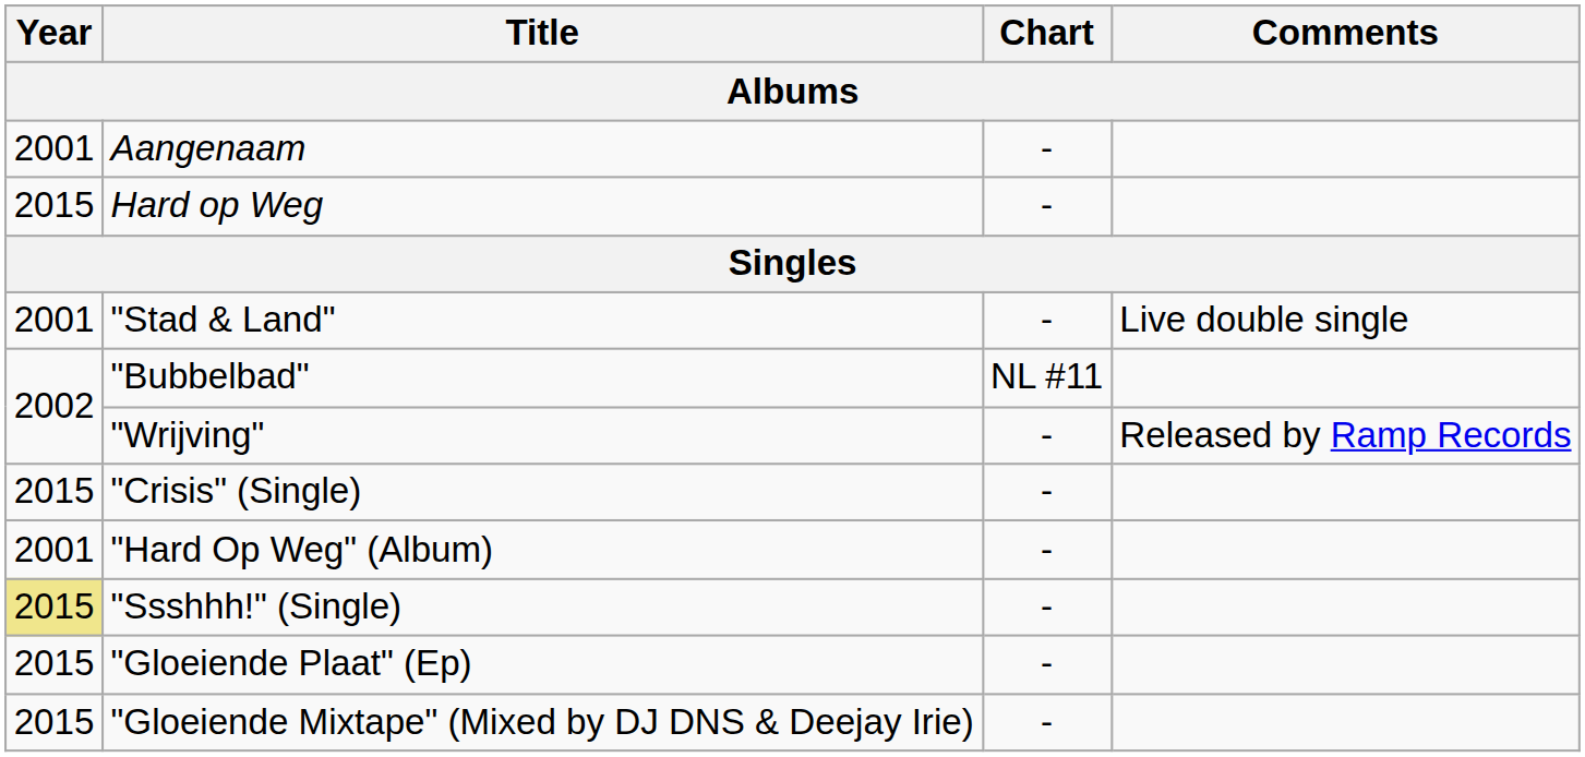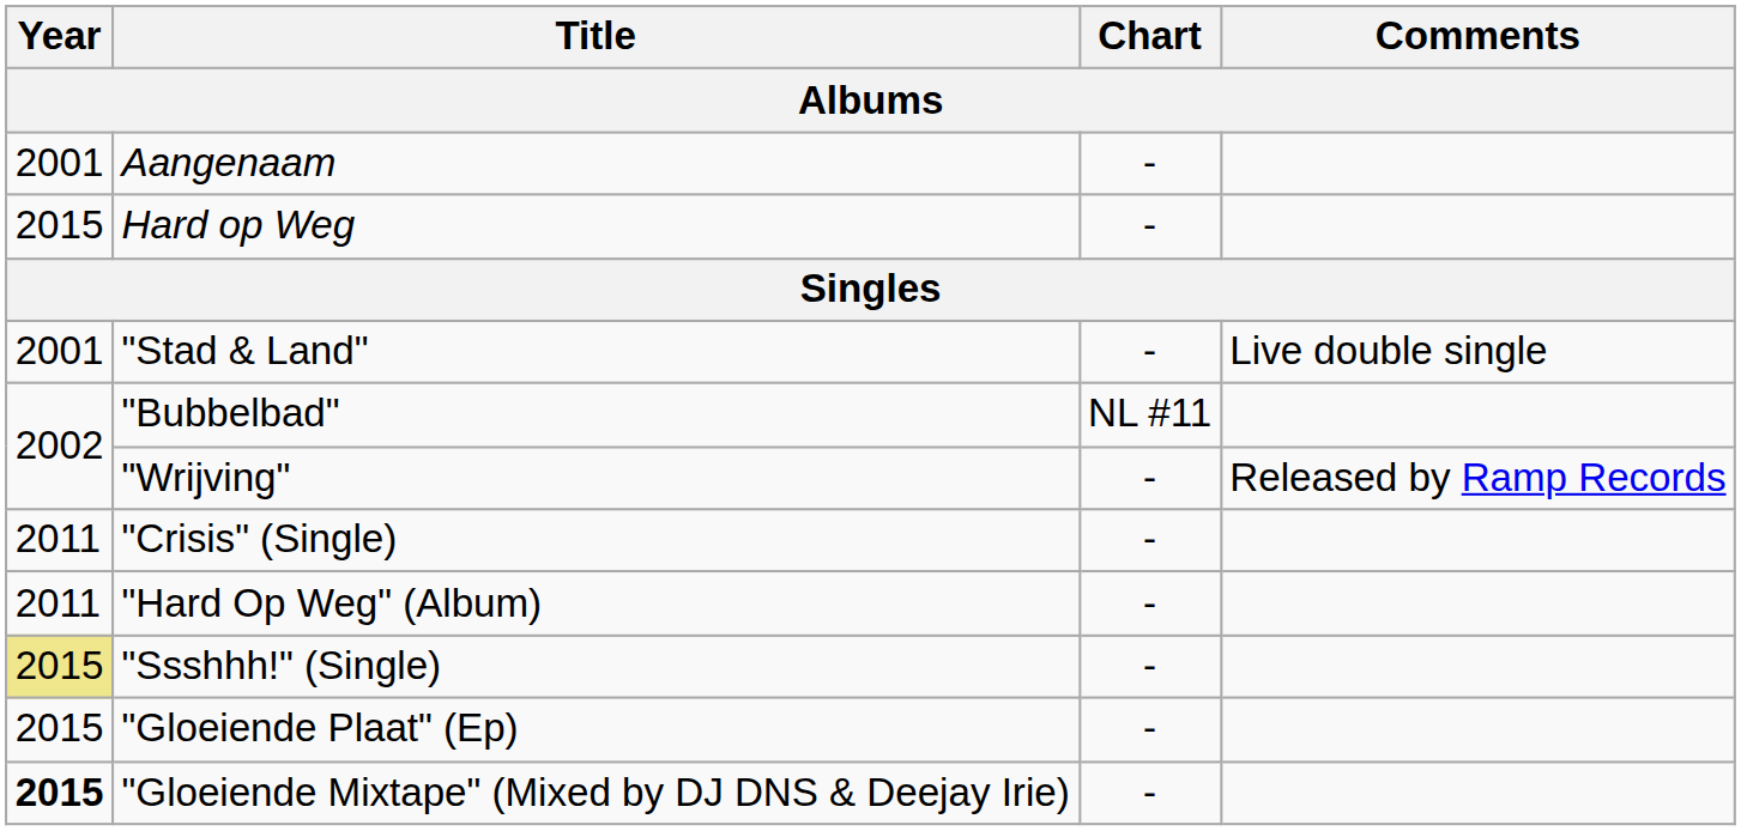"Crisis" (Single) | Year: 2015 -> 2011
"Hard Op Weg" (Album) | Year: 2001 -> 2011
"Gloeiende Mixtape" (Mixed by DJ DNS & Deejay Irie) | Year: normal -> bold
